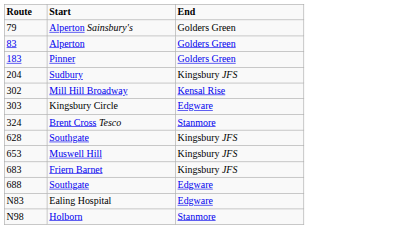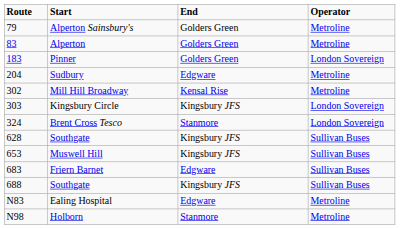+ column: Operator | Metroline | Metroline | London Sovereign | Metroline | Metroline | London Sovereign | London Sovereign | Sullivan Buses | Sullivan Buses | Sullivan Buses | Sullivan Buses | Metroline | Metroline
Sudbury | End: Kingsbury JFS -> Edgware
Kingsbury Circle | End: Edgware -> Kingsbury JFS
Friern Barnet | End: Kingsbury JFS -> Edgware
688 / Southgate | End: Edgware -> Kingsbury JFS
